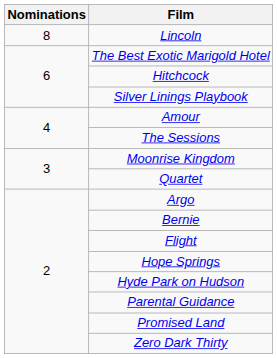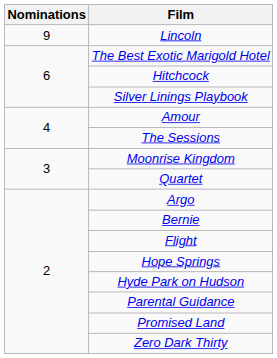Lincoln | Nominations: 8 -> 9
